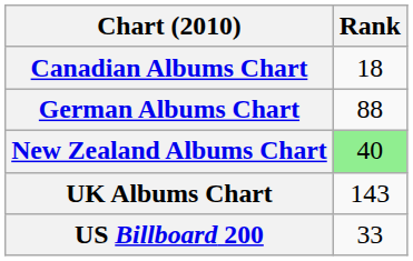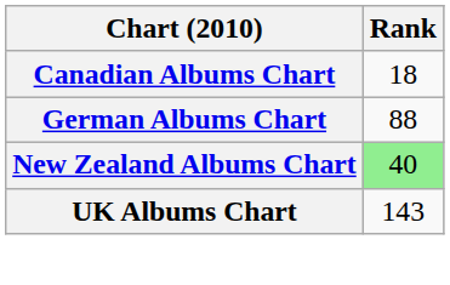- row: US Billboard 200 | 33
